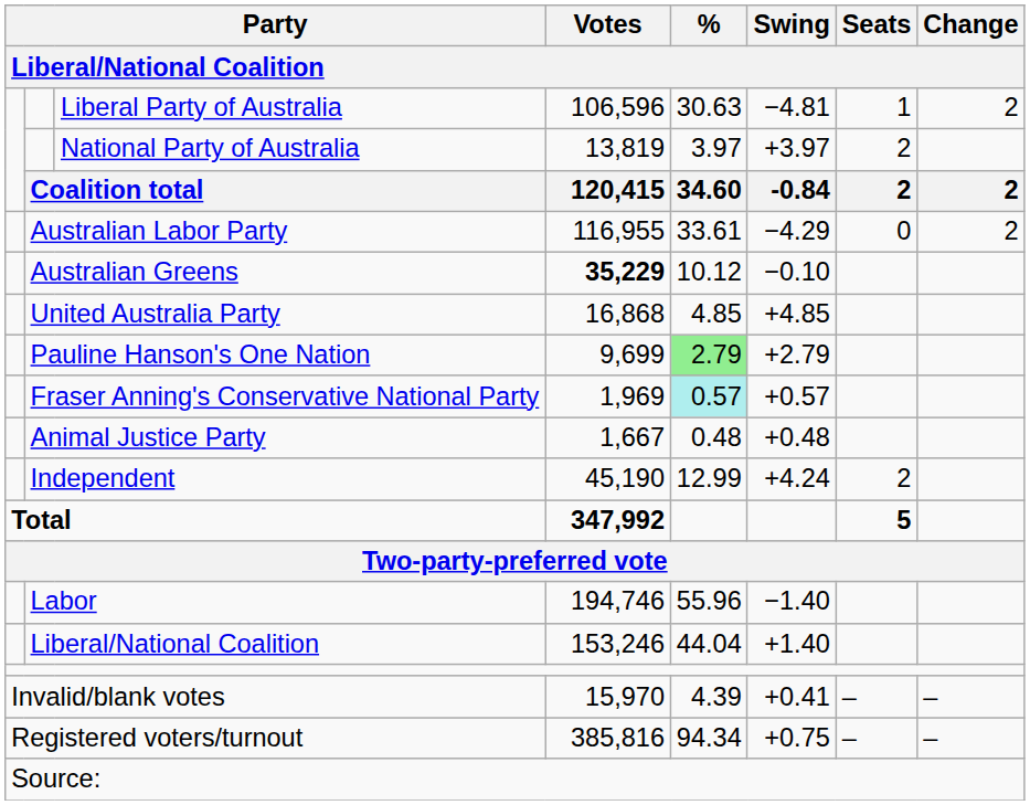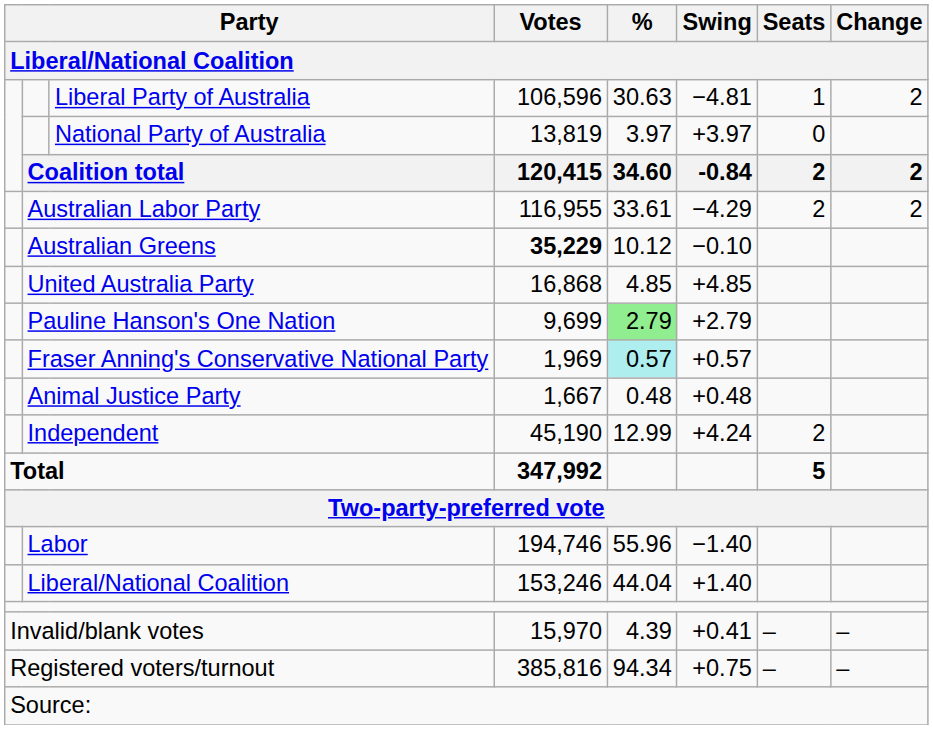National Party of Australia | Seats: 2 -> 0
Australian Labor Party | Seats: 0 -> 2
